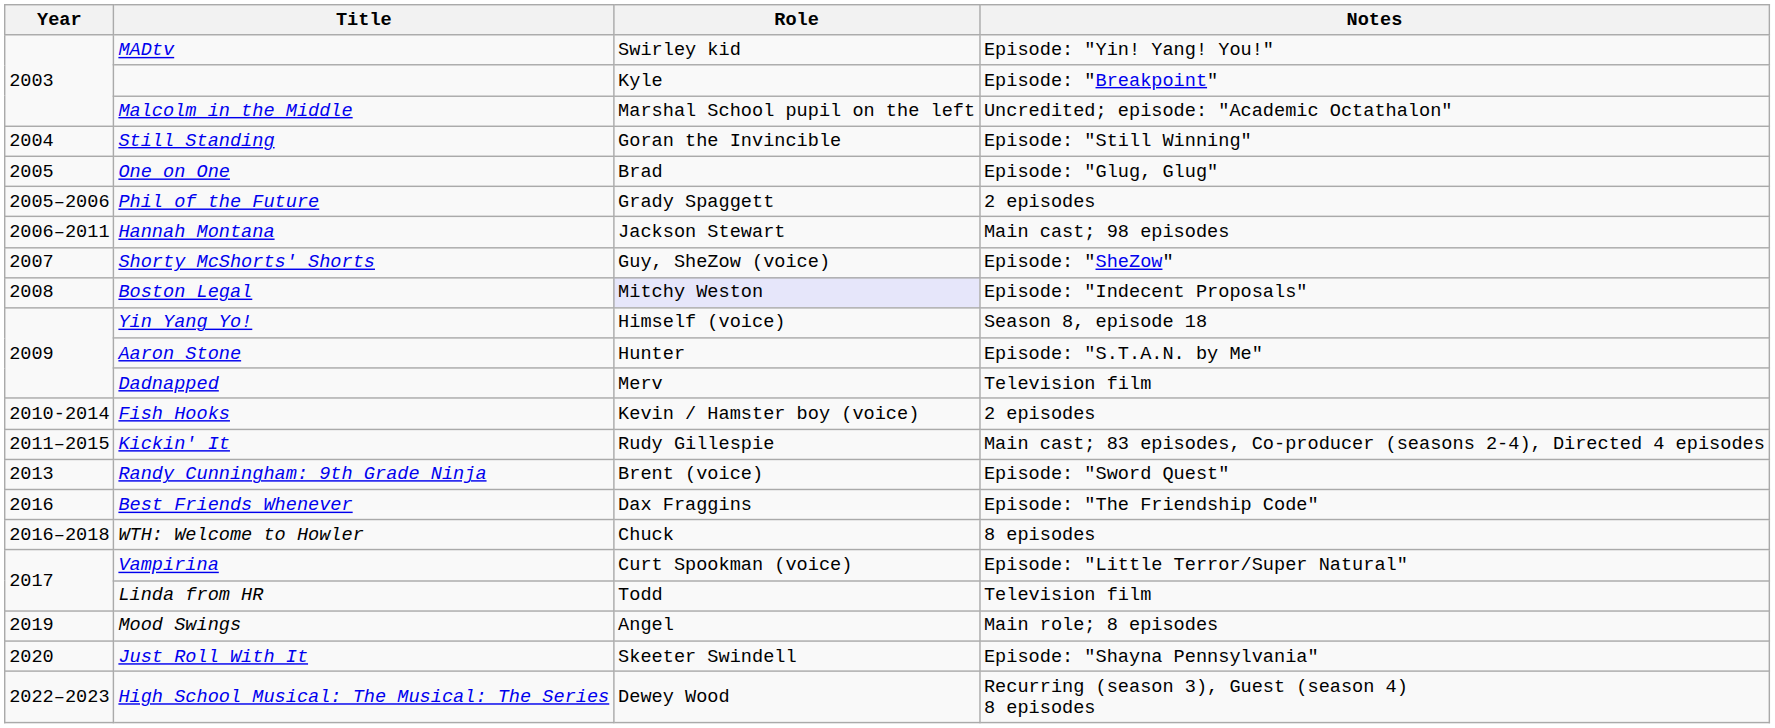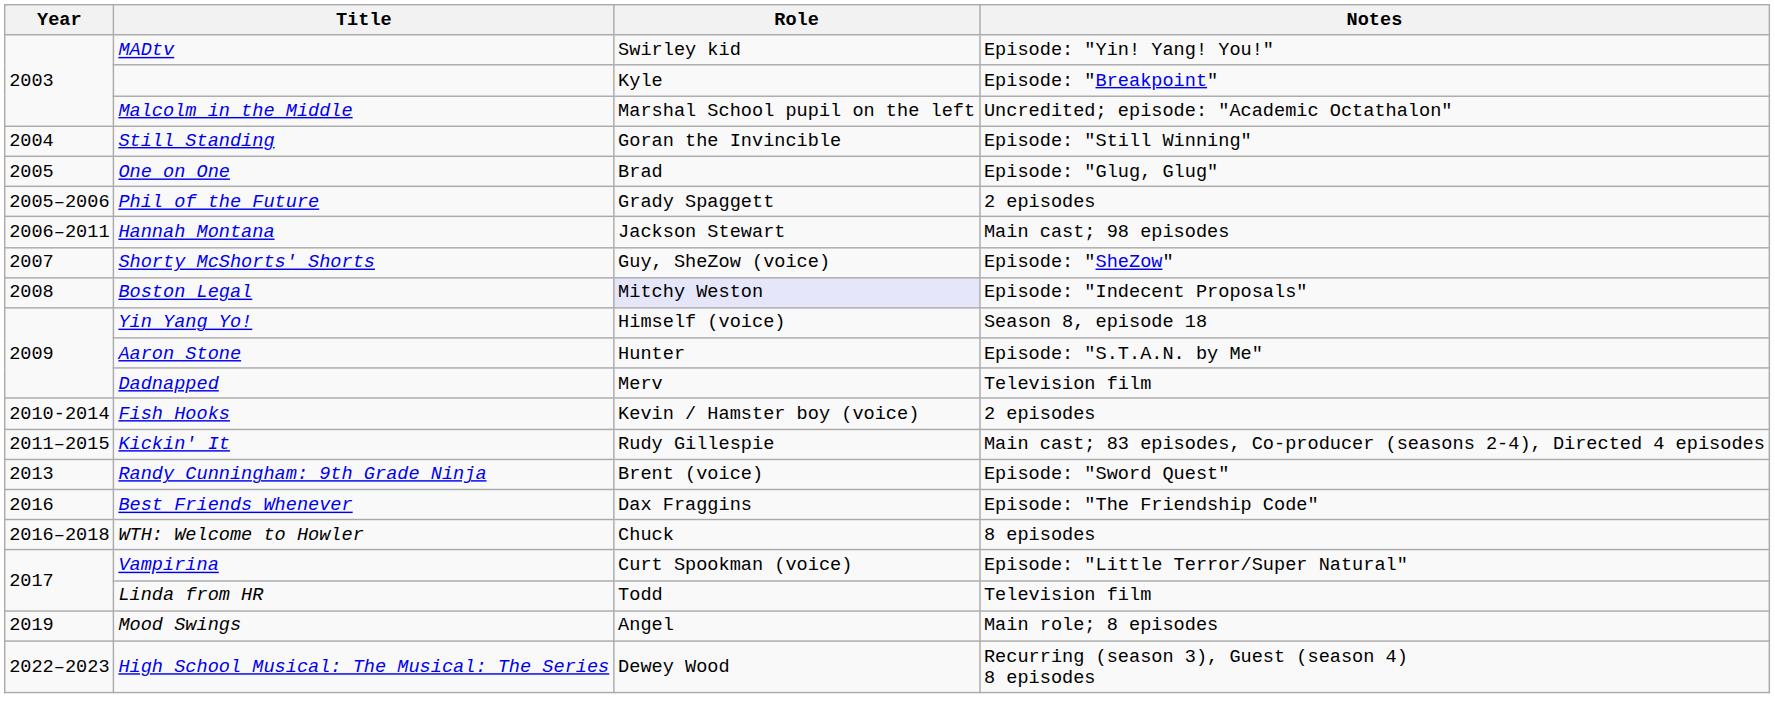- row: 2020 | Just Roll With It | Skeeter Swindell | Episode: "Shayna Pennsylvania"
